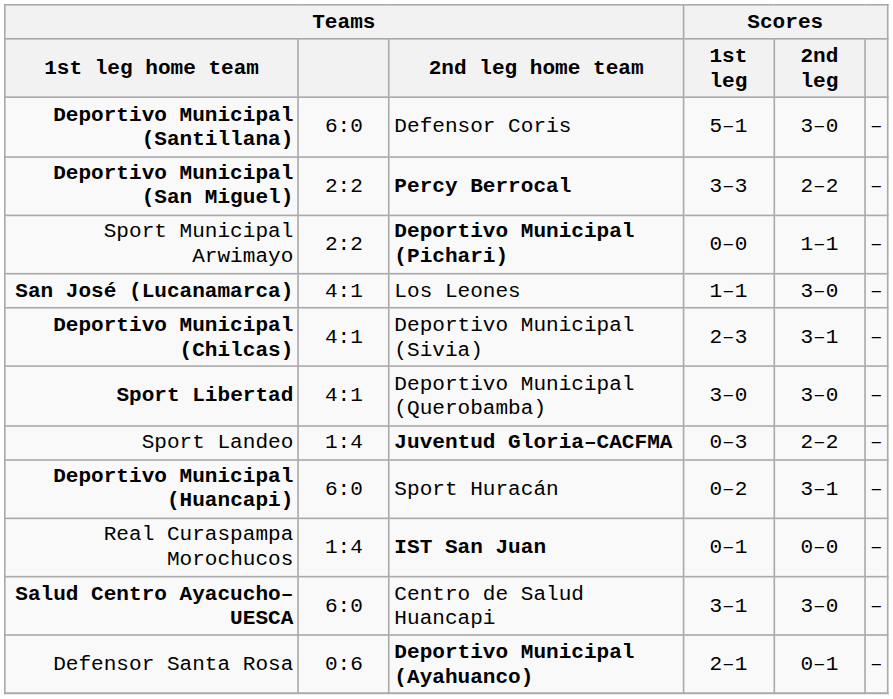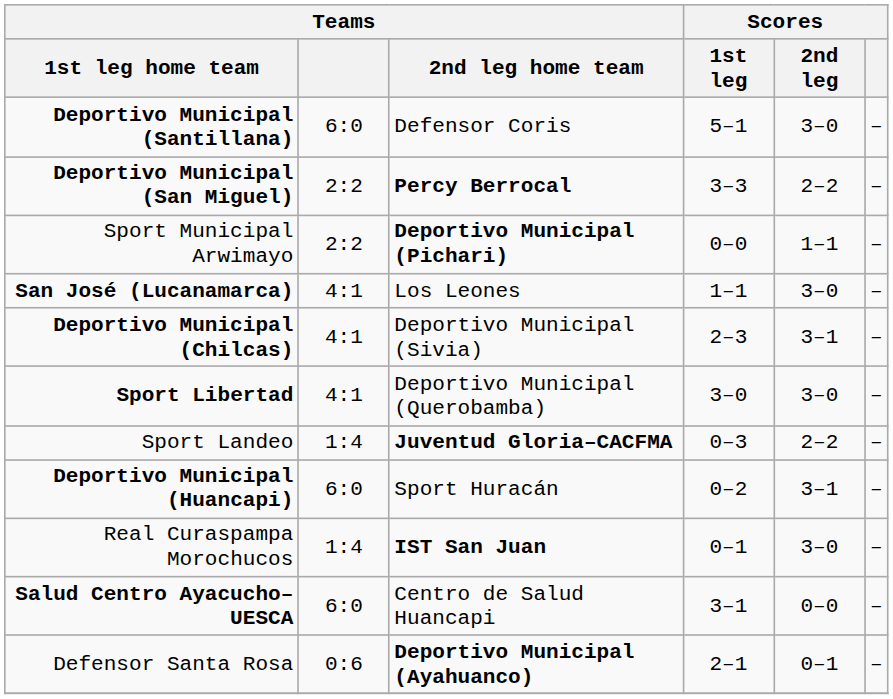Real Curaspampa Morochucos | Scores / 2nd leg: 0–0 -> 3–0
Salud Centro Ayacucho–UESCA | Scores / 2nd leg: 3–0 -> 0–0
